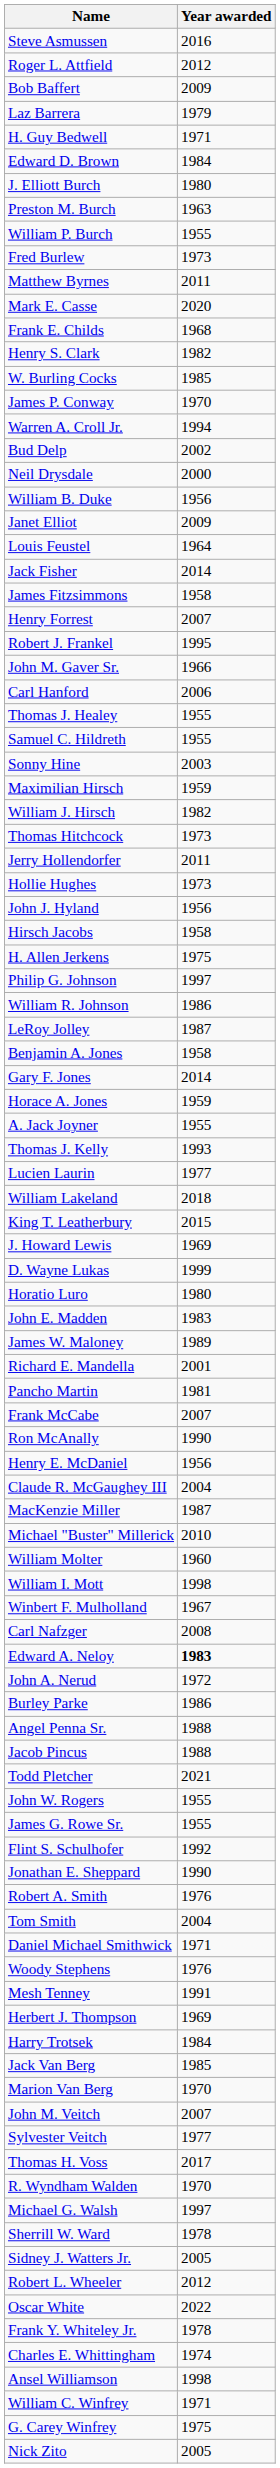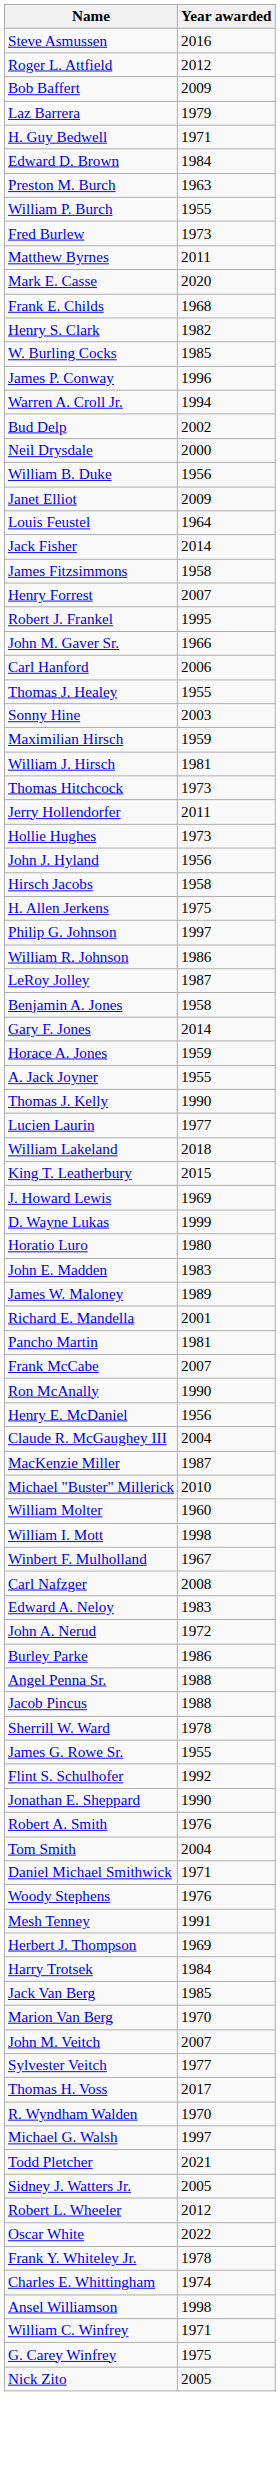- row: J. Elliott Burch | 1980
James P. Conway | Year awarded: 1970 -> 1996
- row: Samuel C. Hildreth | 1955
William J. Hirsch | Year awarded: 1982 -> 1981
Thomas J. Kelly | Year awarded: 1993 -> 1990
Edward A. Neloy | Year awarded: bold -> normal
rows swapped: Todd Pletcher <-> Sherrill W. Ward
- row: John W. Rogers | 1955
